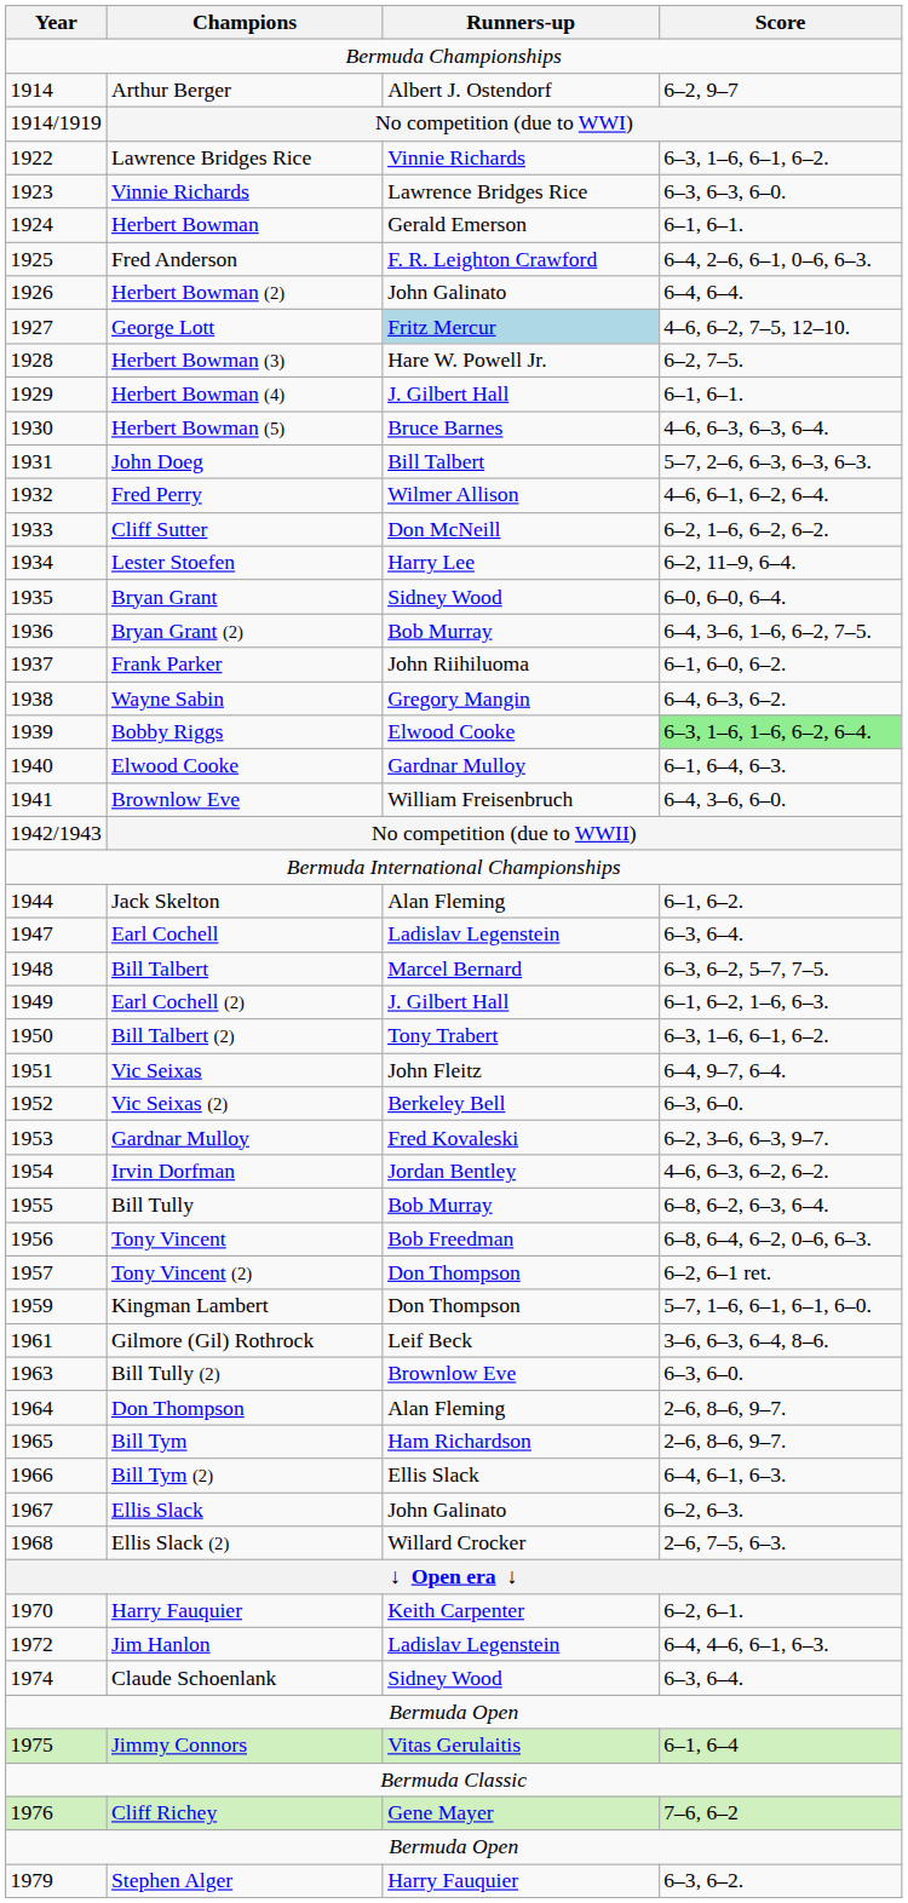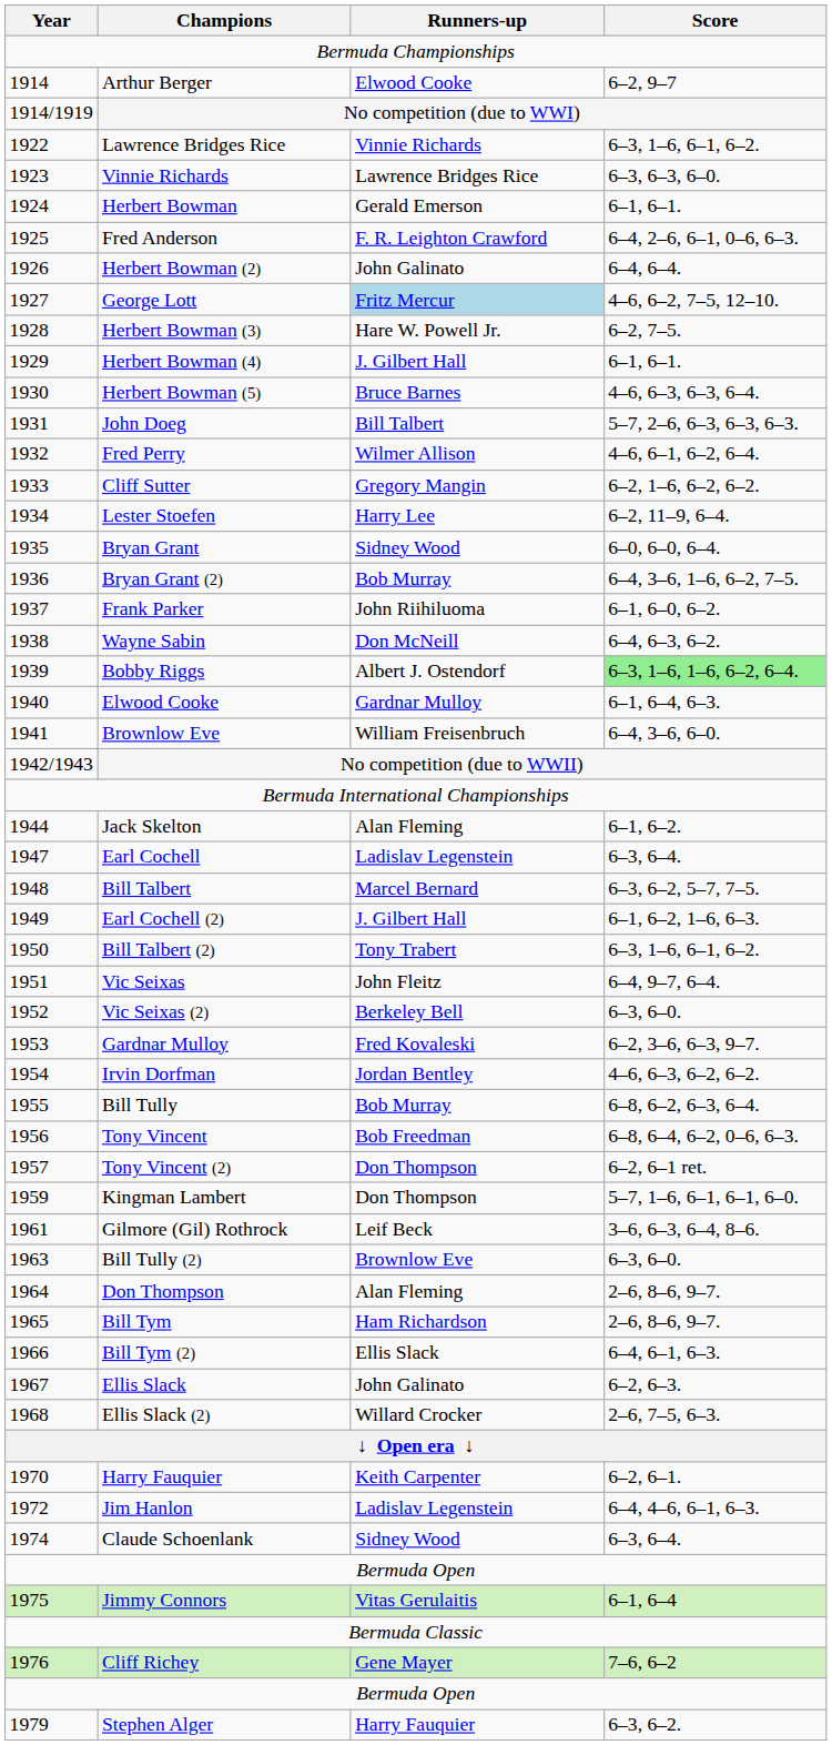Arthur Berger | Runners-up: Albert J. Ostendorf -> Elwood Cooke
Cliff Sutter | Runners-up: Don McNeill -> Gregory Mangin
Wayne Sabin | Runners-up: Gregory Mangin -> Don McNeill
Bobby Riggs | Runners-up: Elwood Cooke -> Albert J. Ostendorf
